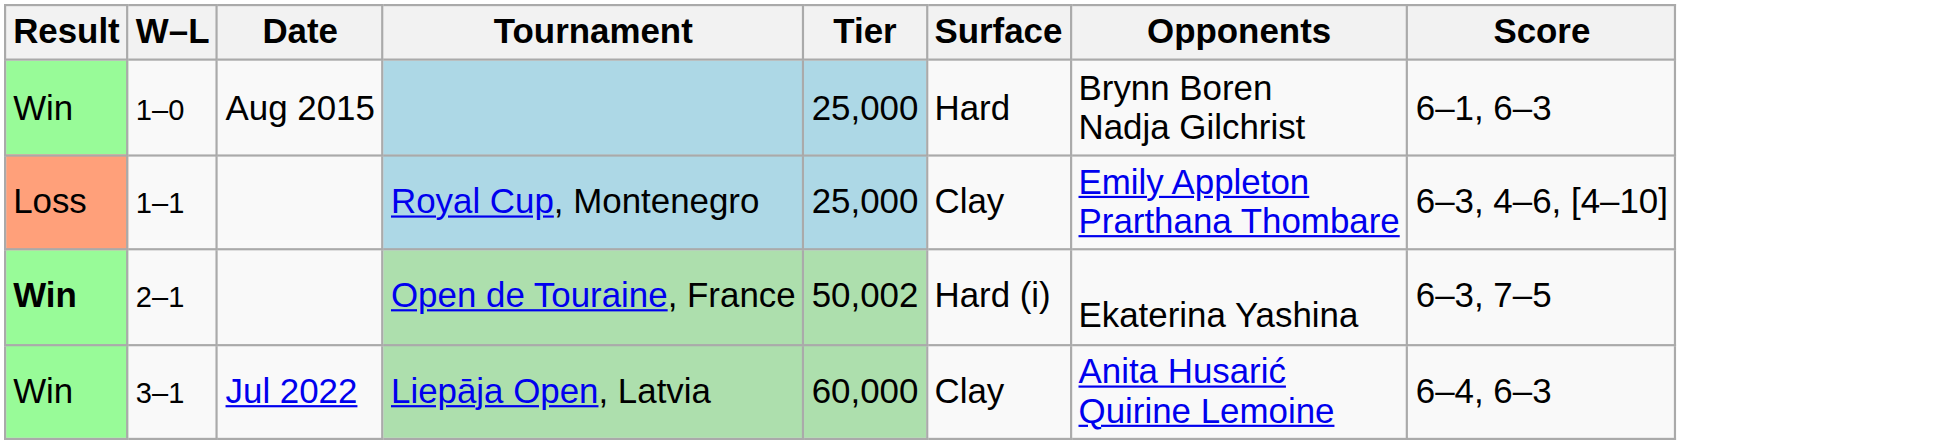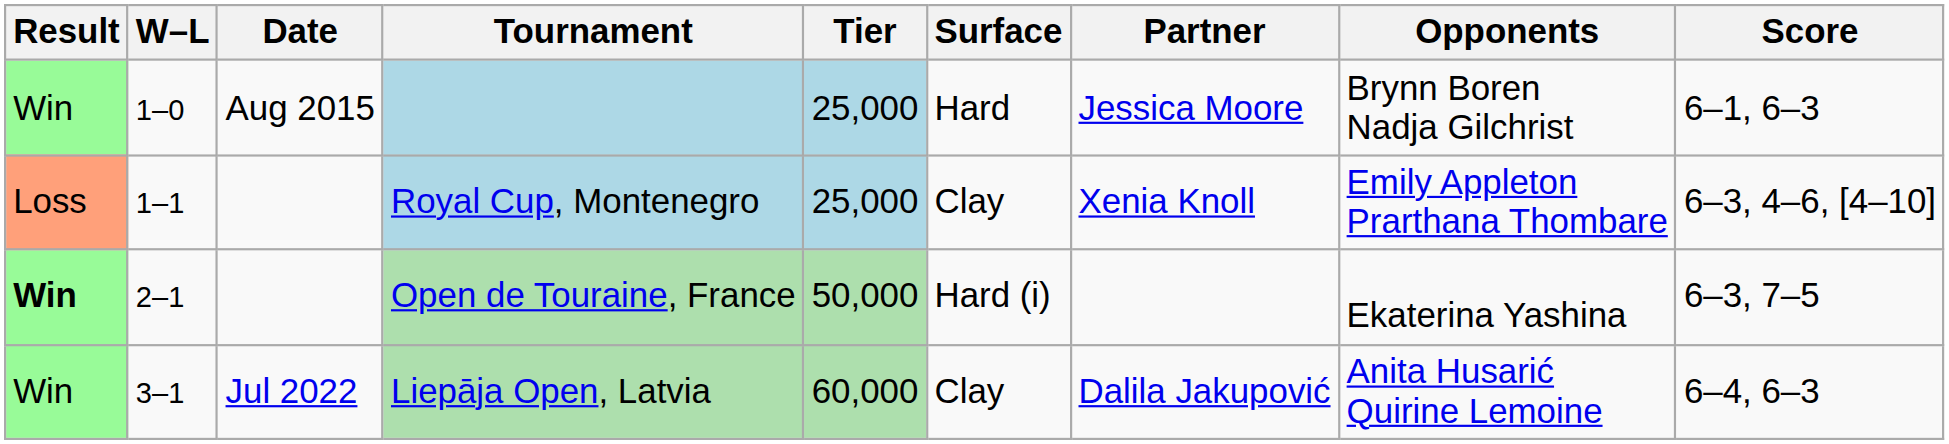+ column: Partner | Jessica Moore | Xenia Knoll | Dalila Jakupović
Open de Touraine, France | Tier: 50,002 -> 50,000
